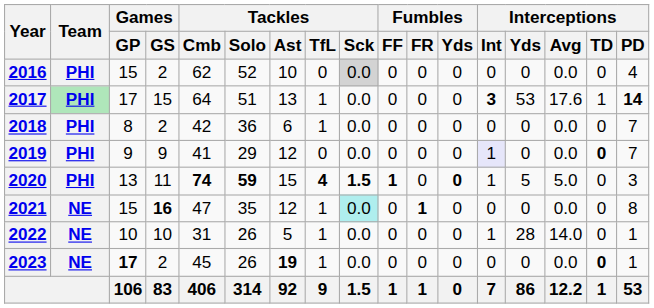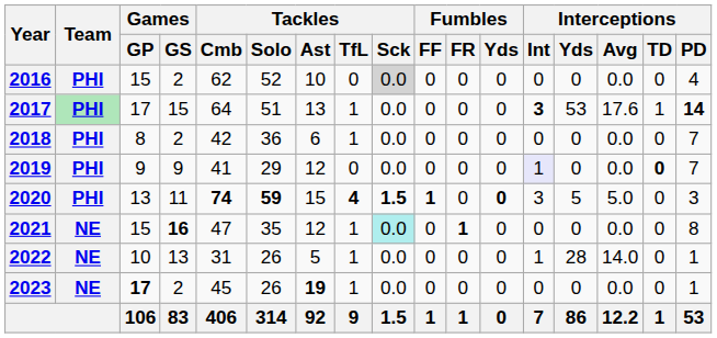2020 | Interceptions / Int: 1 -> 3
2022 | Games / GS: 10 -> 13
2023 | Interceptions / TD: bold -> normal
